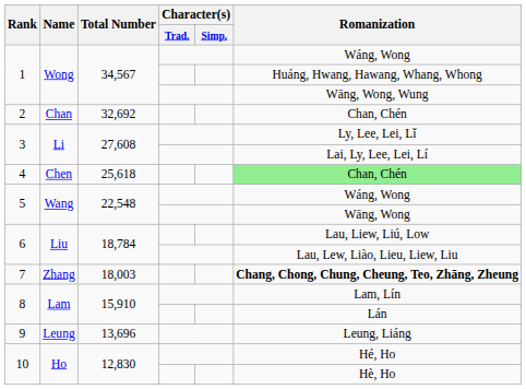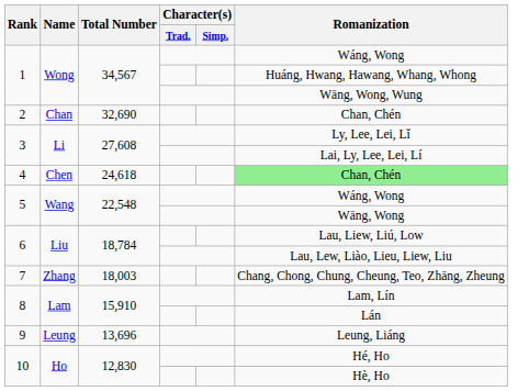2 | Total Number: 32,692 -> 32,690
4 | Total Number: 25,618 -> 24,618
7 | Romanization: bold -> normal
